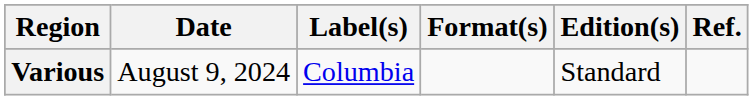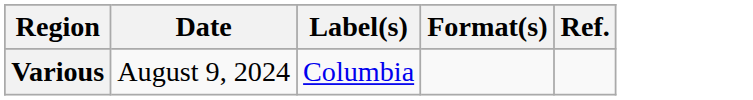- column: Edition(s) | Standard
